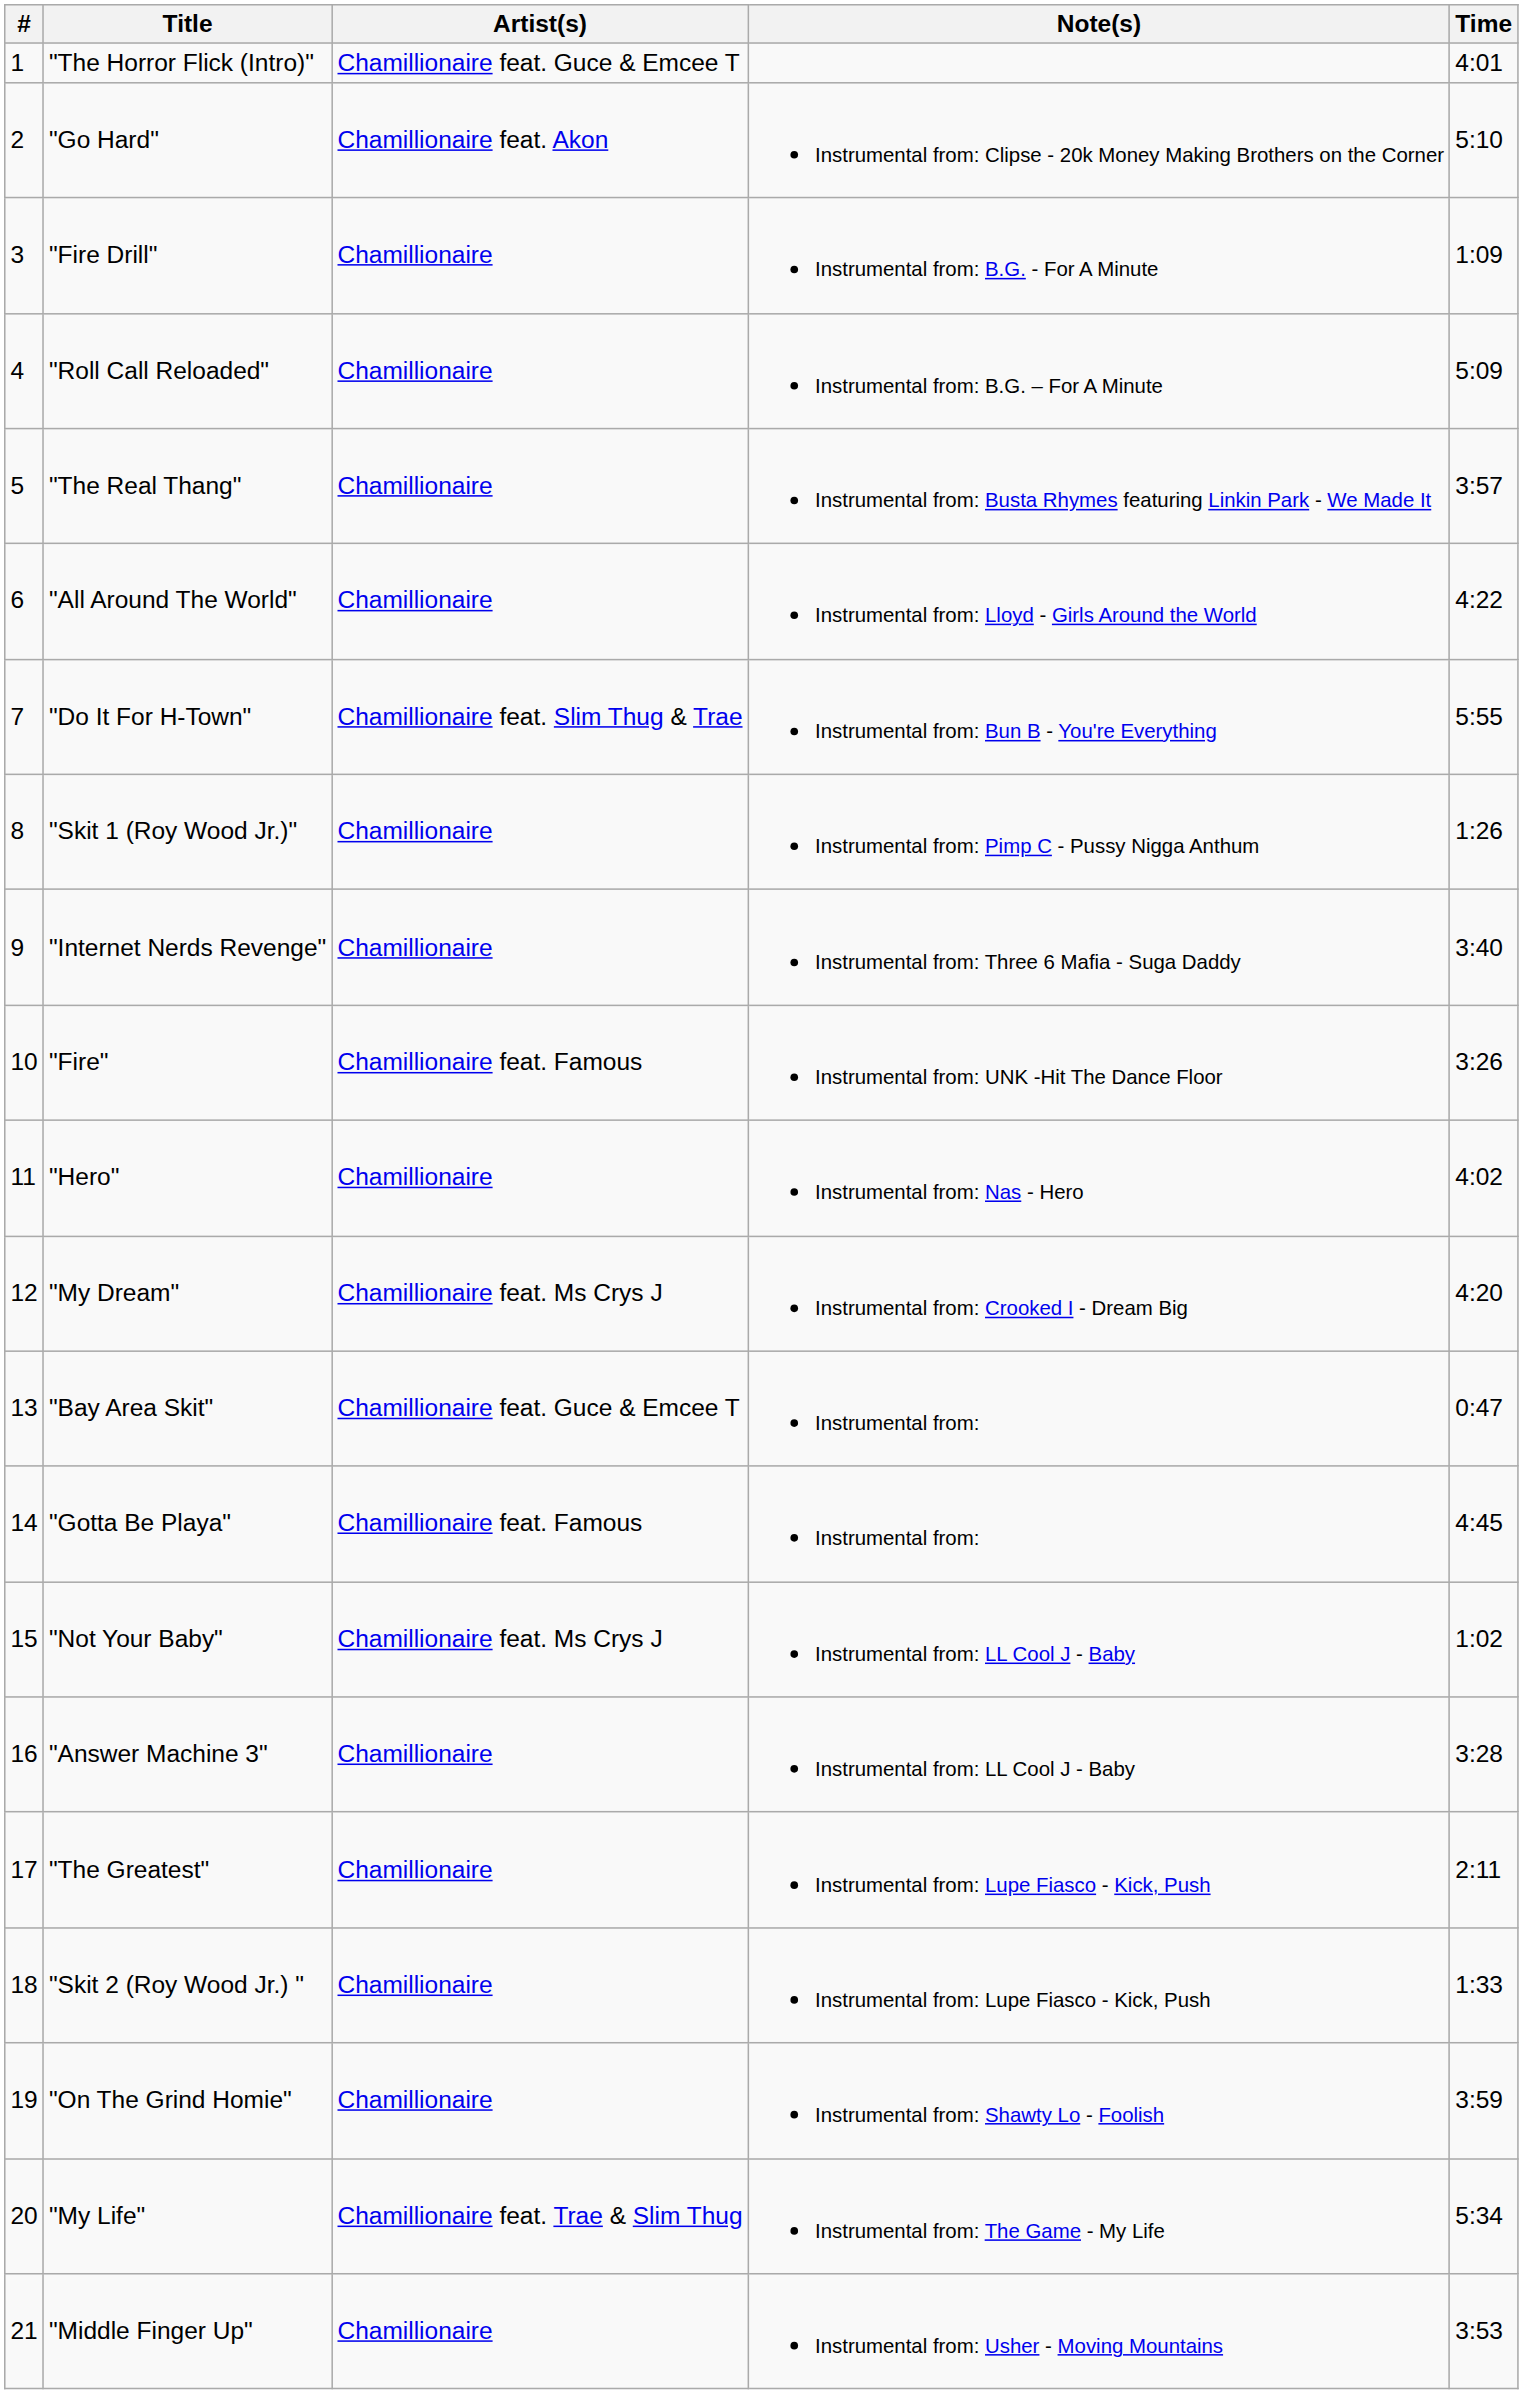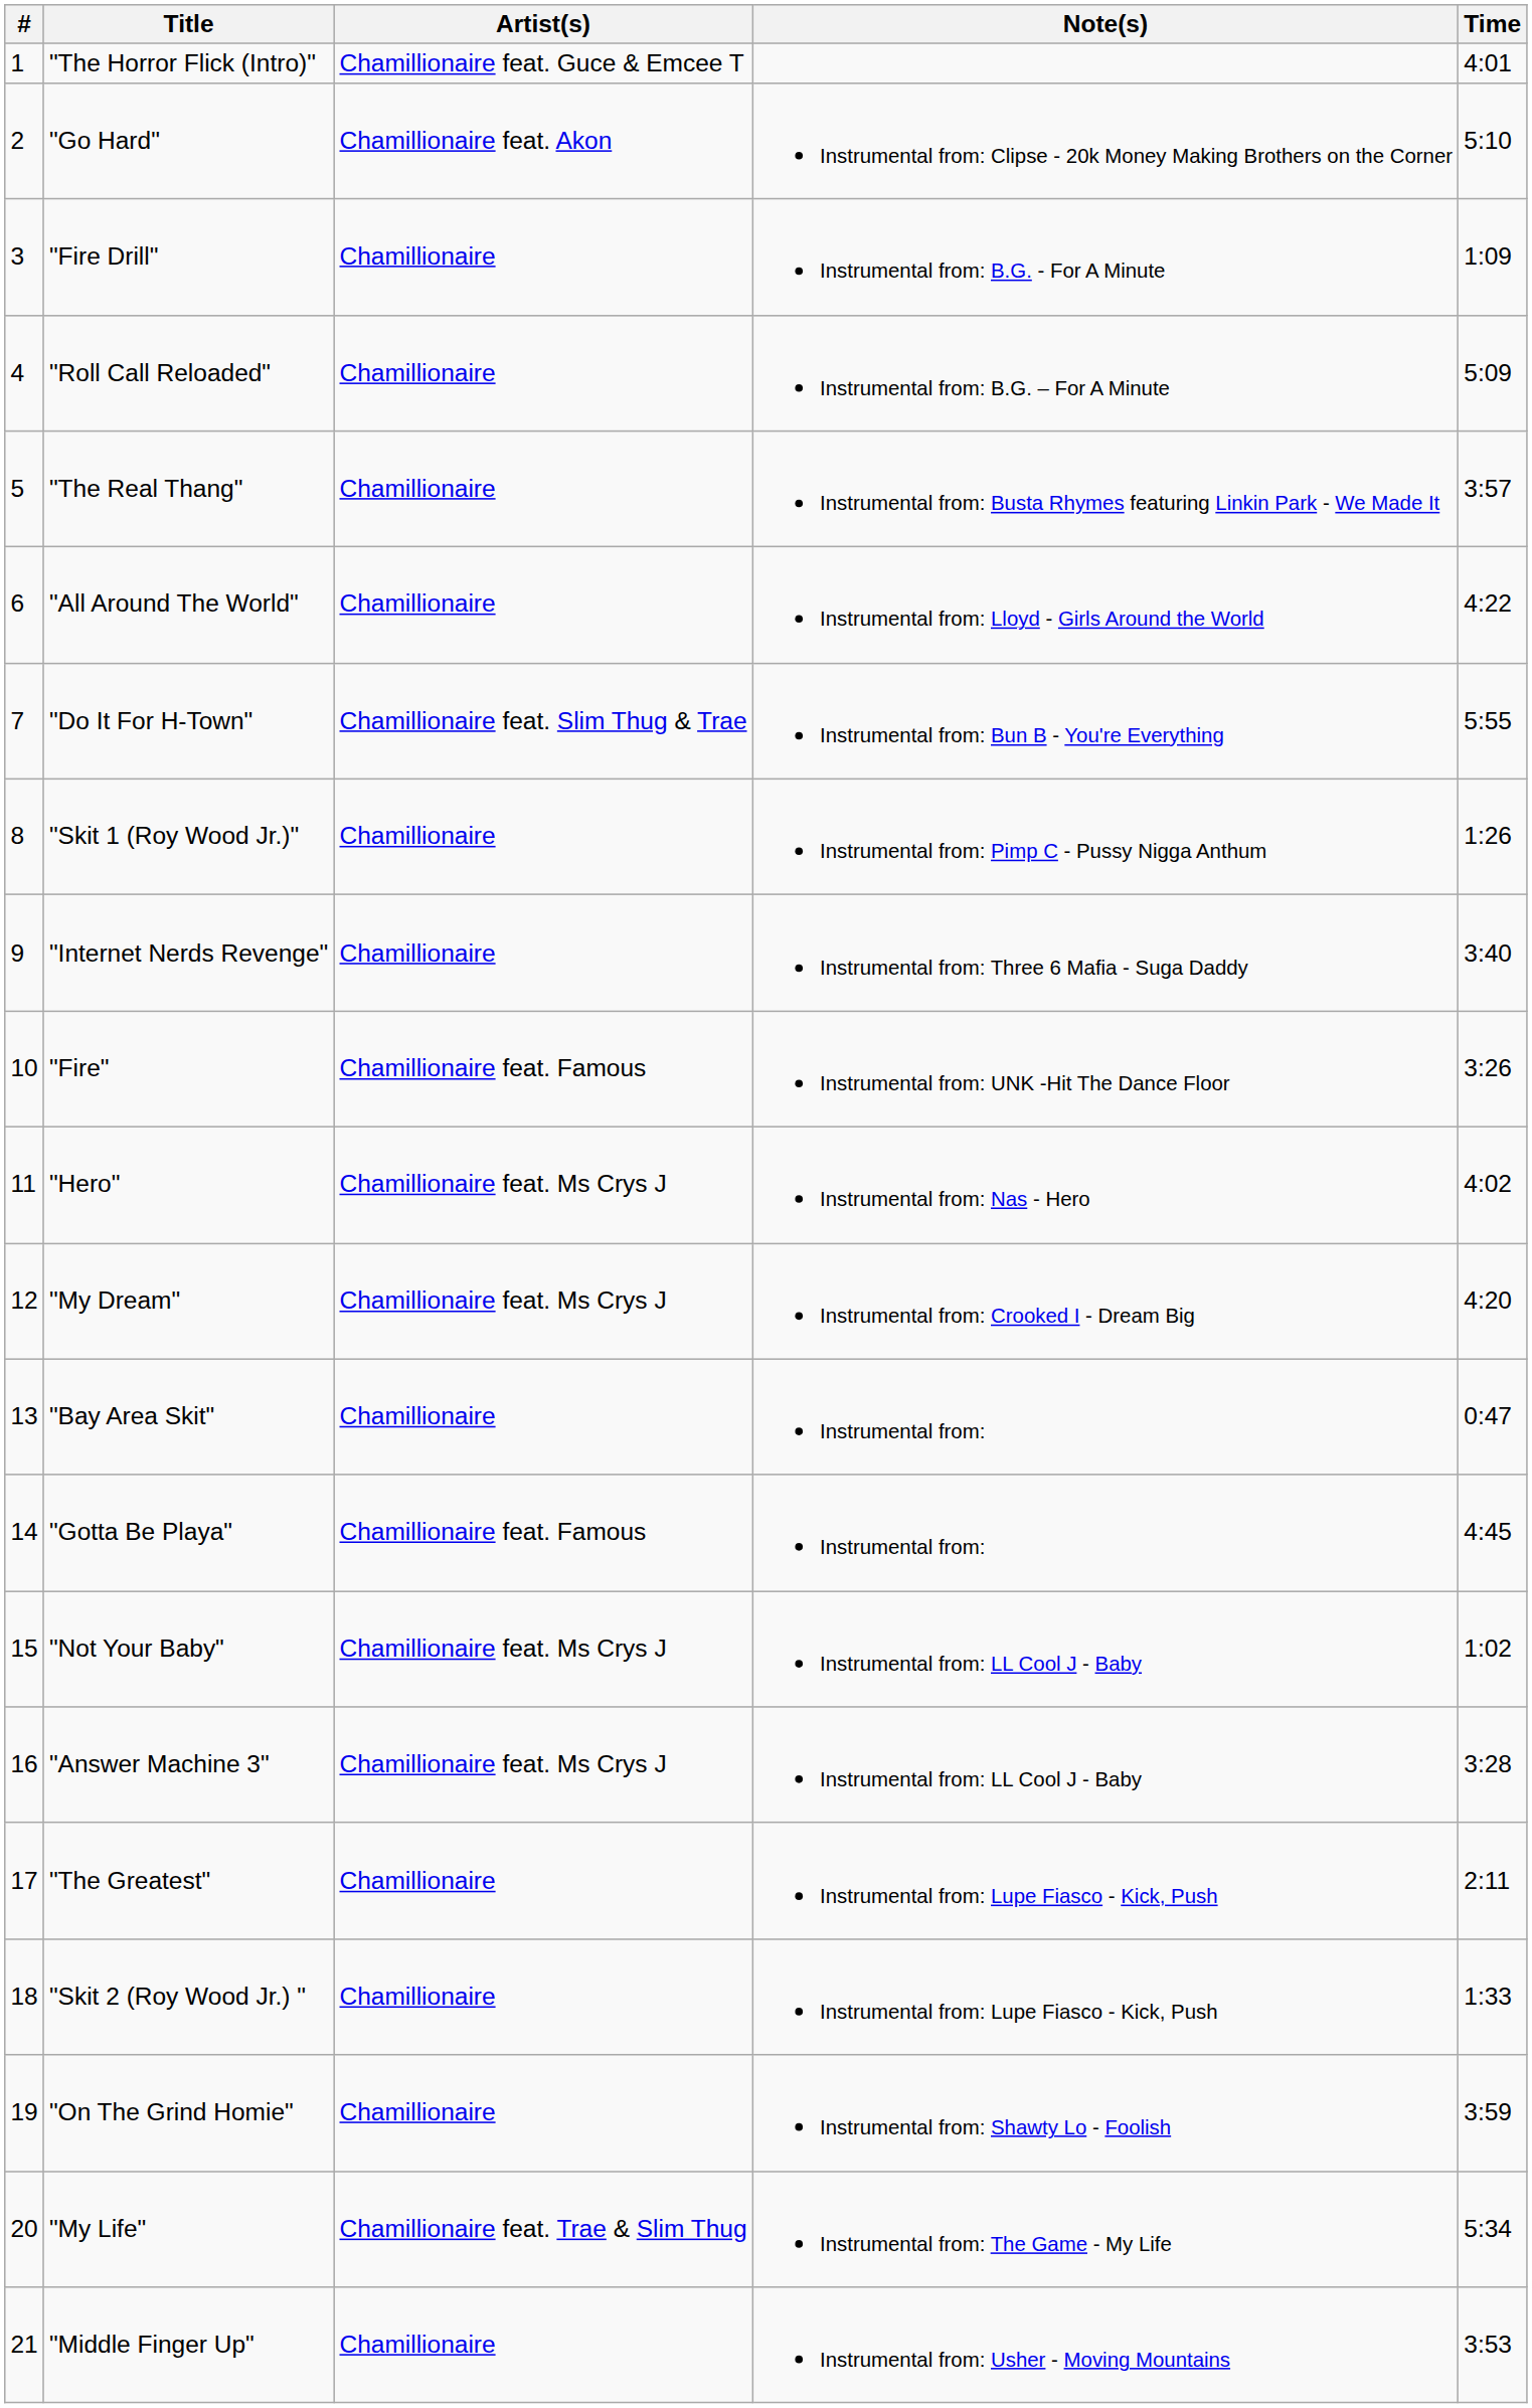"Hero" | Artist(s): Chamillionaire -> Chamillionaire feat. Ms Crys J
"Bay Area Skit" | Artist(s): Chamillionaire feat. Guce & Emcee T -> Chamillionaire
"Answer Machine 3" | Artist(s): Chamillionaire -> Chamillionaire feat. Ms Crys J
